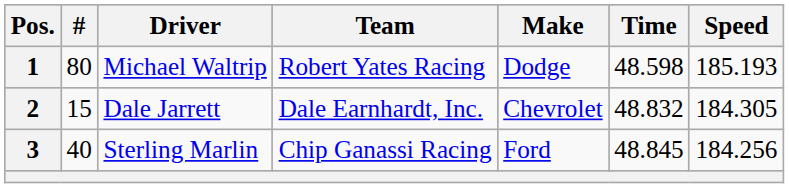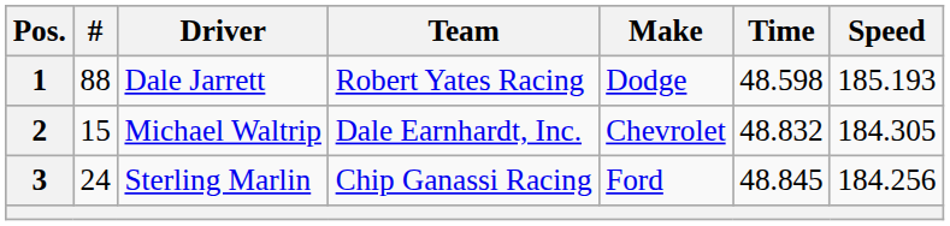1 | #: 80 -> 88
1 | Driver: Michael Waltrip -> Dale Jarrett
2 | Driver: Dale Jarrett -> Michael Waltrip
3 | #: 40 -> 24
